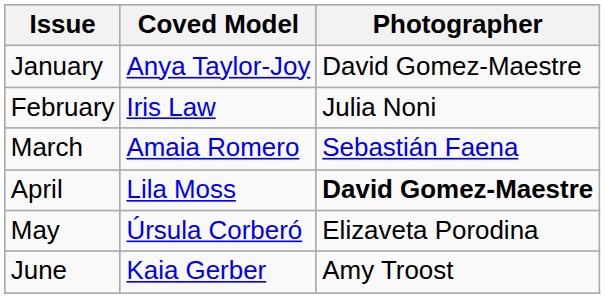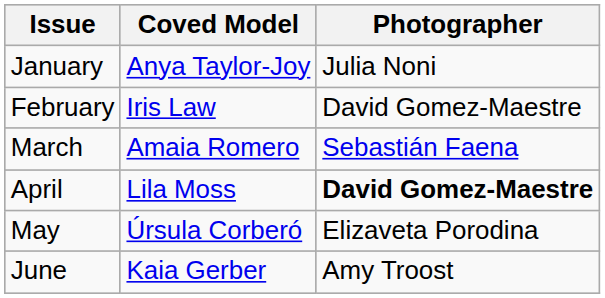January | Photographer: David Gomez-Maestre -> Julia Noni
February | Photographer: Julia Noni -> David Gomez-Maestre
